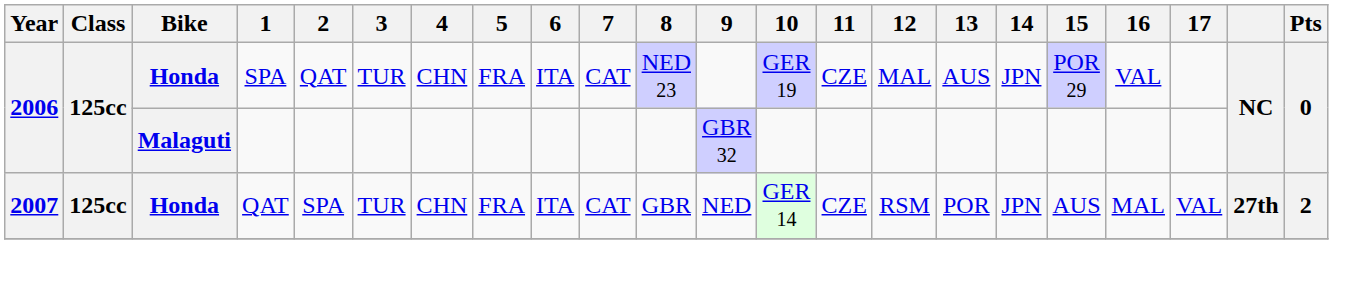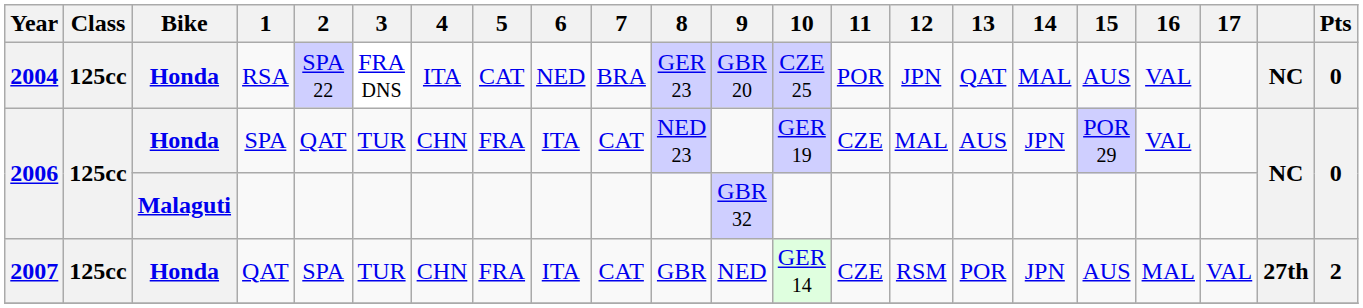+ row: 2004 | 125cc | Honda | RSA | SPA 22 | FRA DNS | ITA | CAT | NED | BRA | GER 23 | GBR 20 | CZE 25 | POR | JPN | QAT | MAL | AUS | VAL | NC | 0
